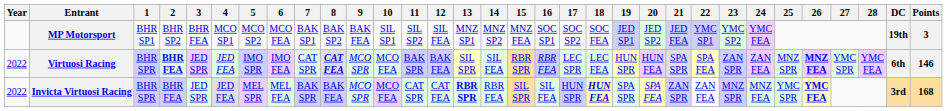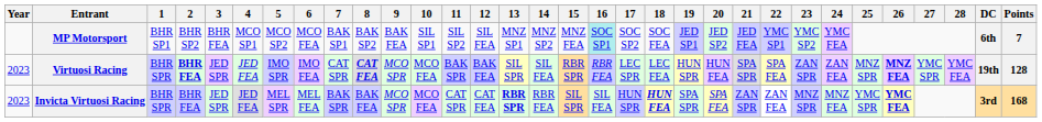MP Motorsport | 16: no background -> paleturquoise background
MP Motorsport | DC: 19th -> 6th
MP Motorsport | Points: 3 -> 7
Virtuosi Racing | Year: 2022 -> 2023
Virtuosi Racing | DC: 6th -> 19th
Virtuosi Racing | Points: 146 -> 128
Invicta Virtuosi Racing | Year: 2022 -> 2023
